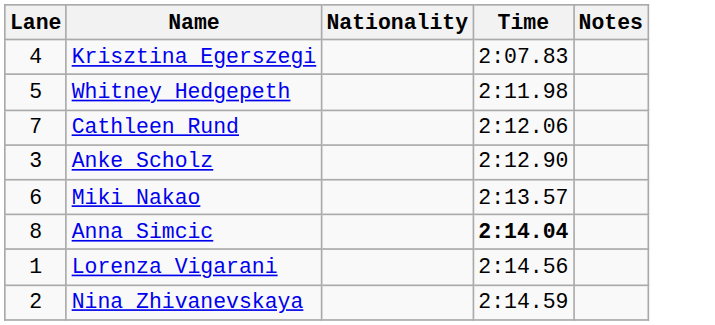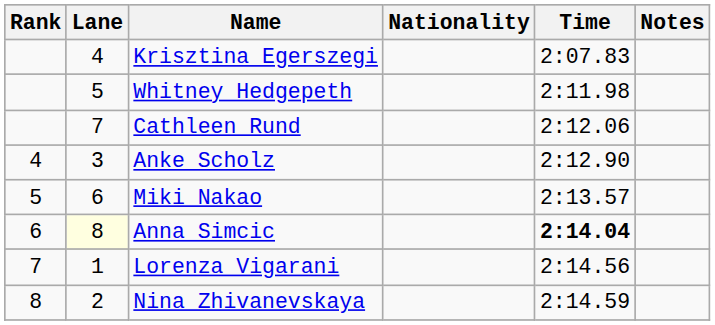+ column: Rank | 4 | 5 | 6 | 7 | 8
Anna Simcic | Lane: no background -> lightyellow background
